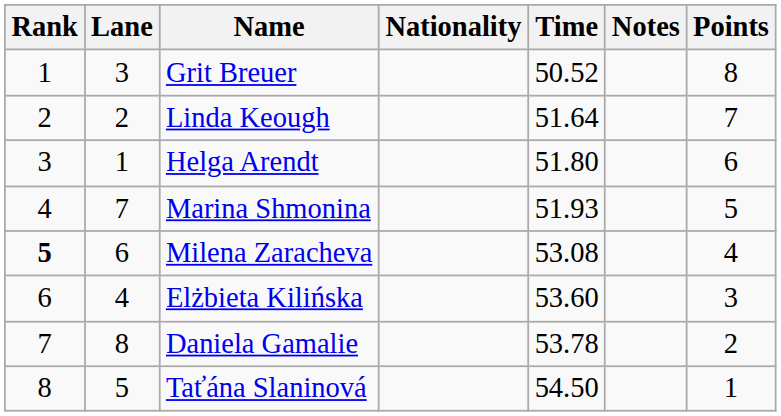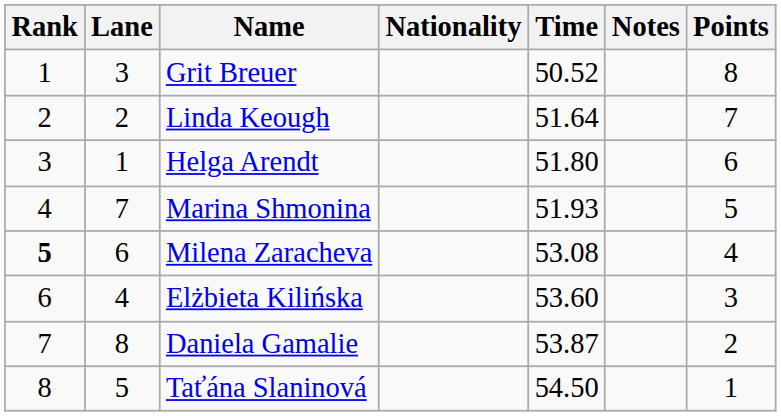Daniela Gamalie | Time: 53.78 -> 53.87
